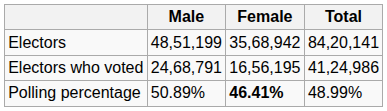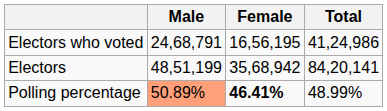rows swapped: Electors <-> Electors who voted
Polling percentage | Male: no background -> lightsalmon background
